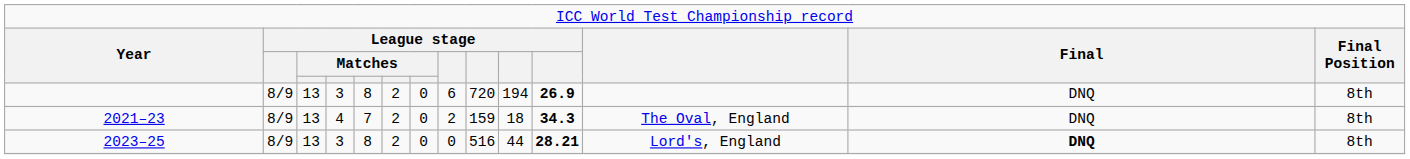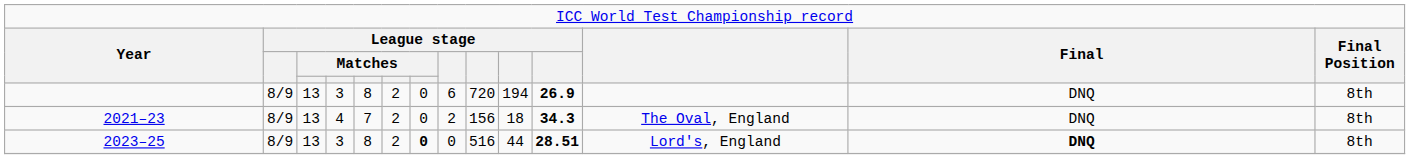2021–23 | column 9: 159 -> 156
2023–25 | column 7: normal -> bold
2023–25 | column 11: 28.21 -> 28.51
